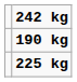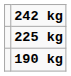rows swapped: 225 kg <-> 190 kg
